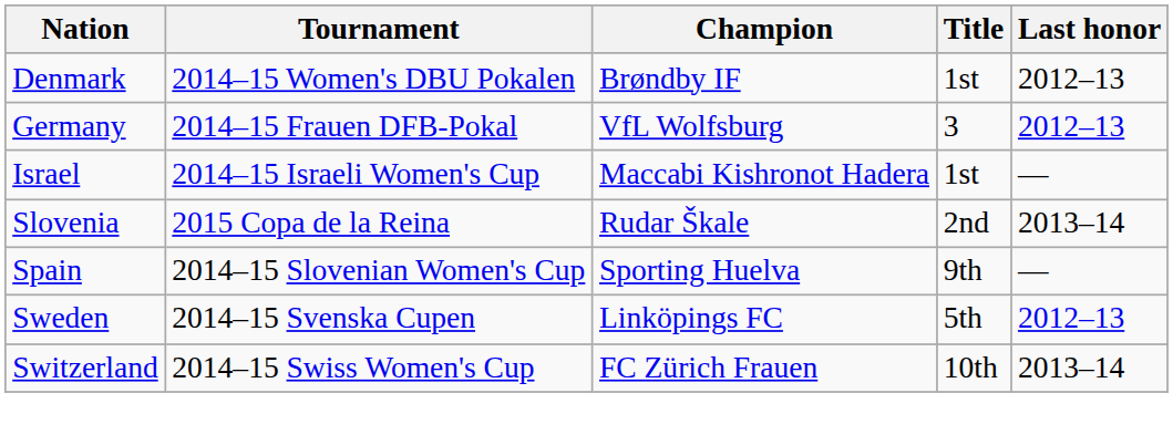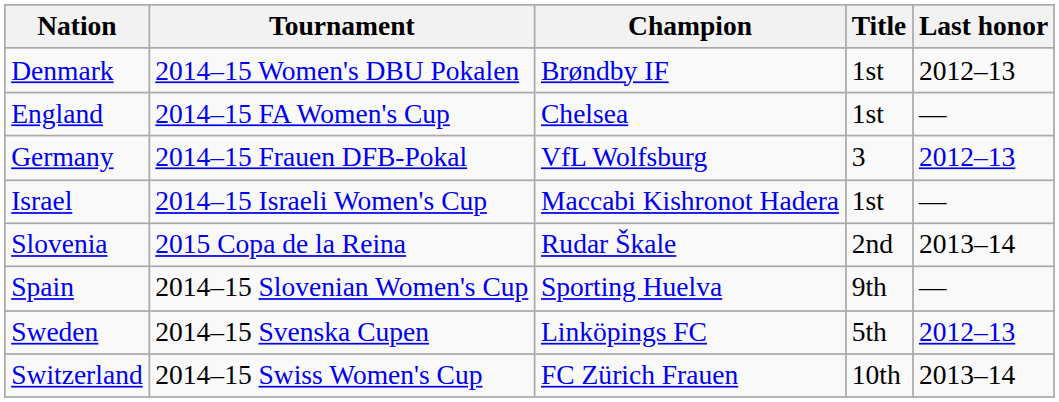+ row: England | 2014–15 FA Women's Cup | Chelsea | 1st | —
